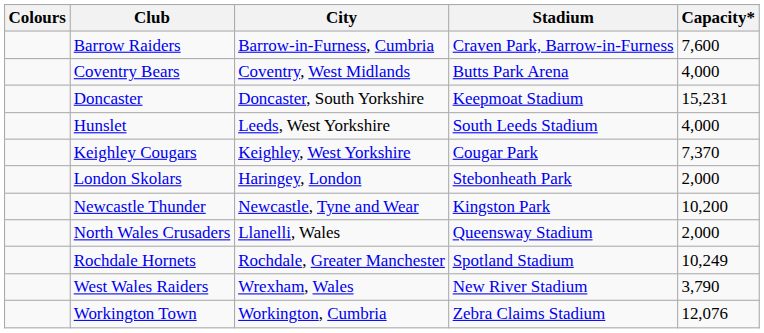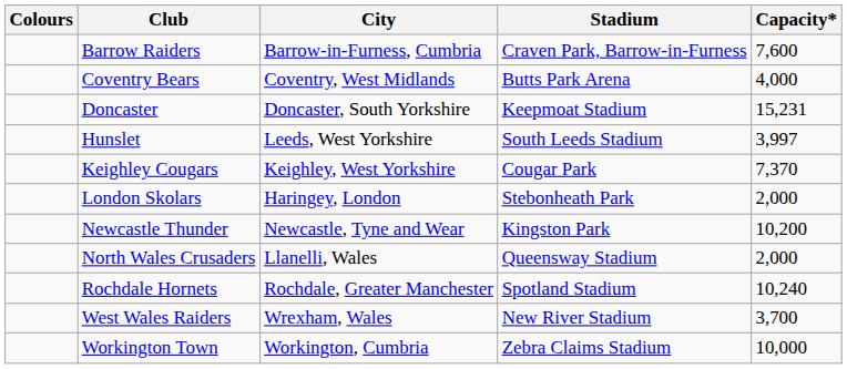Hunslet | Capacity*: 4,000 -> 3,997
Rochdale Hornets | Capacity*: 10,249 -> 10,240
West Wales Raiders | Capacity*: 3,790 -> 3,700
Workington Town | Capacity*: 12,076 -> 10,000
